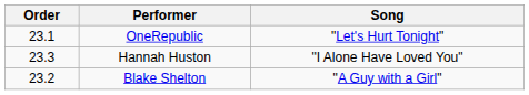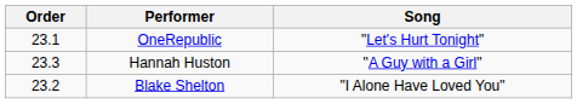Hannah Huston | Song: "I Alone Have Loved You" -> "A Guy with a Girl"
Blake Shelton | Song: "A Guy with a Girl" -> "I Alone Have Loved You"
